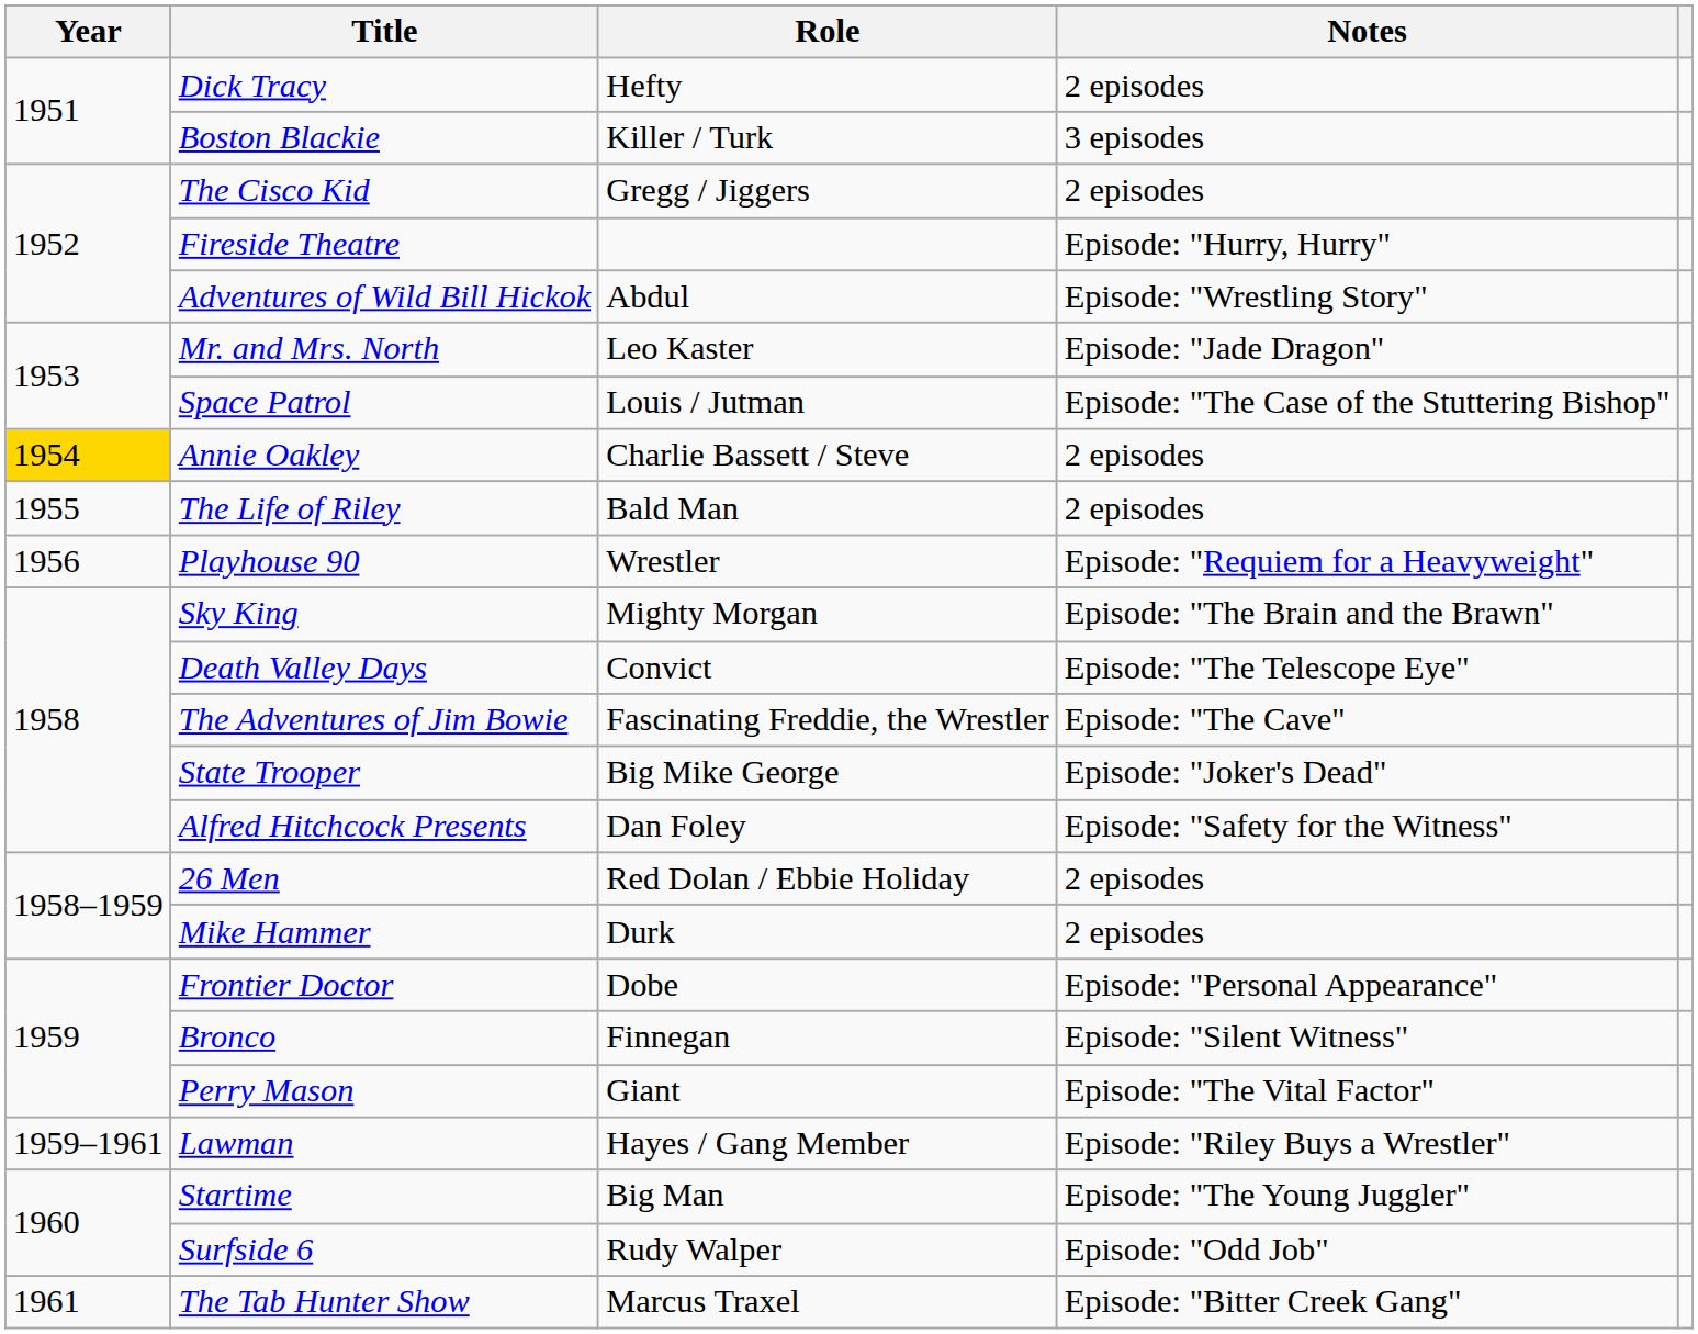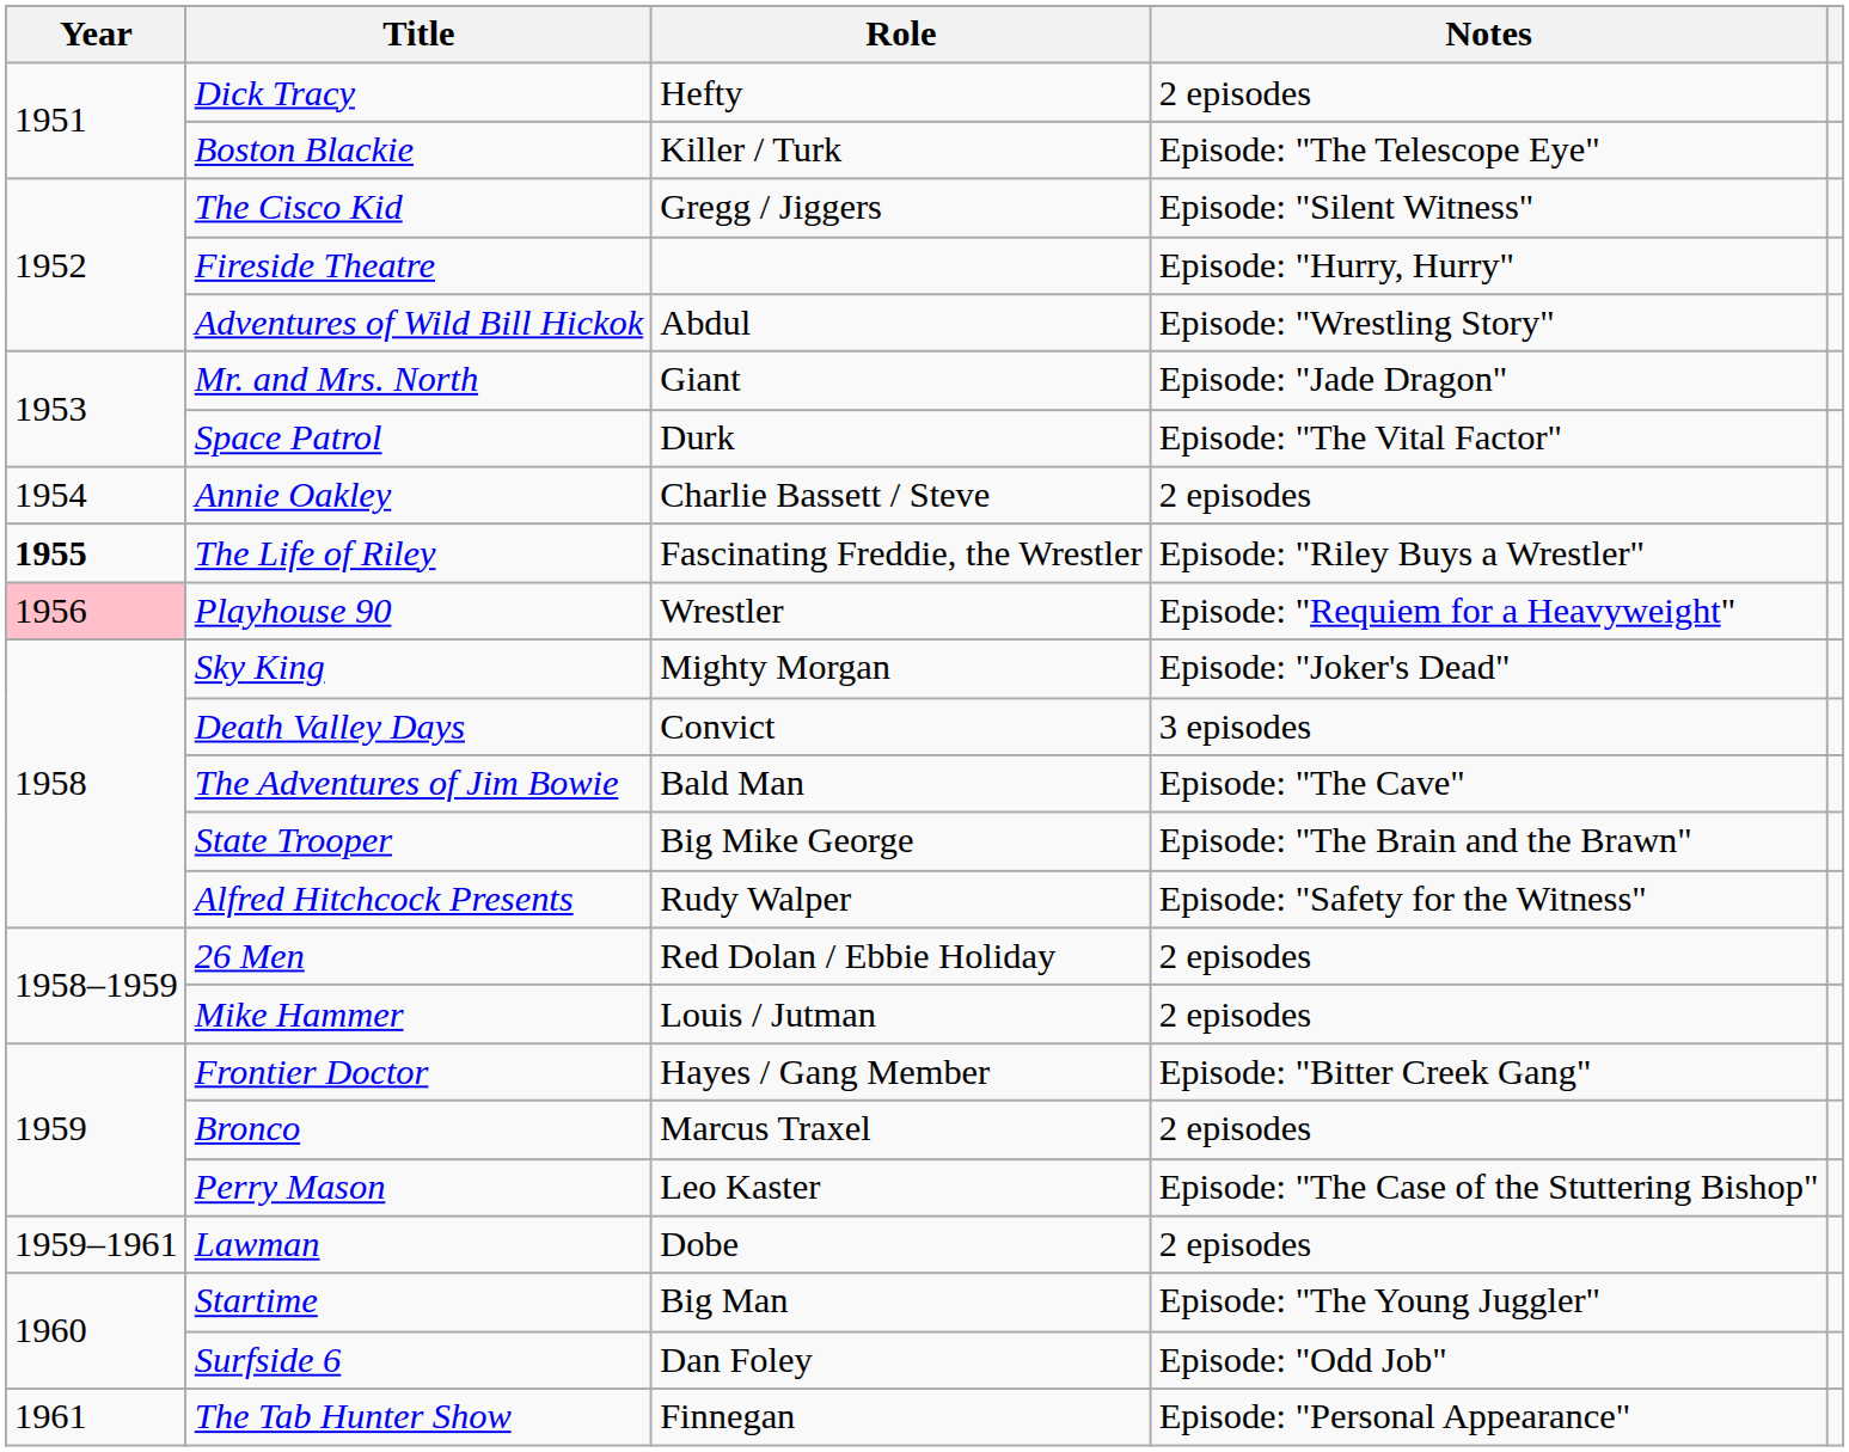Boston Blackie | Notes: 3 episodes -> Episode: "The Telescope Eye"
The Cisco Kid | Notes: 2 episodes -> Episode: "Silent Witness"
Mr. and Mrs. North | Role: Leo Kaster -> Giant
Space Patrol | Role: Louis / Jutman -> Durk
Space Patrol | Notes: Episode: "The Case of the Stuttering Bishop" -> Episode: "The Vital Factor"
Annie Oakley | Year: gold background -> no background
The Life of Riley | Year: normal -> bold
The Life of Riley | Role: Bald Man -> Fascinating Freddie, the Wrestler
The Life of Riley | Notes: 2 episodes -> Episode: "Riley Buys a Wrestler"
Playhouse 90 | Year: no background -> pink background
Sky King | Notes: Episode: "The Brain and the Brawn" -> Episode: "Joker's Dead"
Death Valley Days | Notes: Episode: "The Telescope Eye" -> 3 episodes
The Adventures of Jim Bowie | Role: Fascinating Freddie, the Wrestler -> Bald Man
State Trooper | Notes: Episode: "Joker's Dead" -> Episode: "The Brain and the Brawn"
Alfred Hitchcock Presents | Role: Dan Foley -> Rudy Walper
Mike Hammer | Role: Durk -> Louis / Jutman
Frontier Doctor | Role: Dobe -> Hayes / Gang Member
Frontier Doctor | Notes: Episode: "Personal Appearance" -> Episode: "Bitter Creek Gang"
Bronco | Role: Finnegan -> Marcus Traxel
Bronco | Notes: Episode: "Silent Witness" -> 2 episodes
Perry Mason | Role: Giant -> Leo Kaster
Perry Mason | Notes: Episode: "The Vital Factor" -> Episode: "The Case of the Stuttering Bishop"
Lawman | Role: Hayes / Gang Member -> Dobe
Lawman | Notes: Episode: "Riley Buys a Wrestler" -> 2 episodes
Surfside 6 | Role: Rudy Walper -> Dan Foley
The Tab Hunter Show | Role: Marcus Traxel -> Finnegan
The Tab Hunter Show | Notes: Episode: "Bitter Creek Gang" -> Episode: "Personal Appearance"
